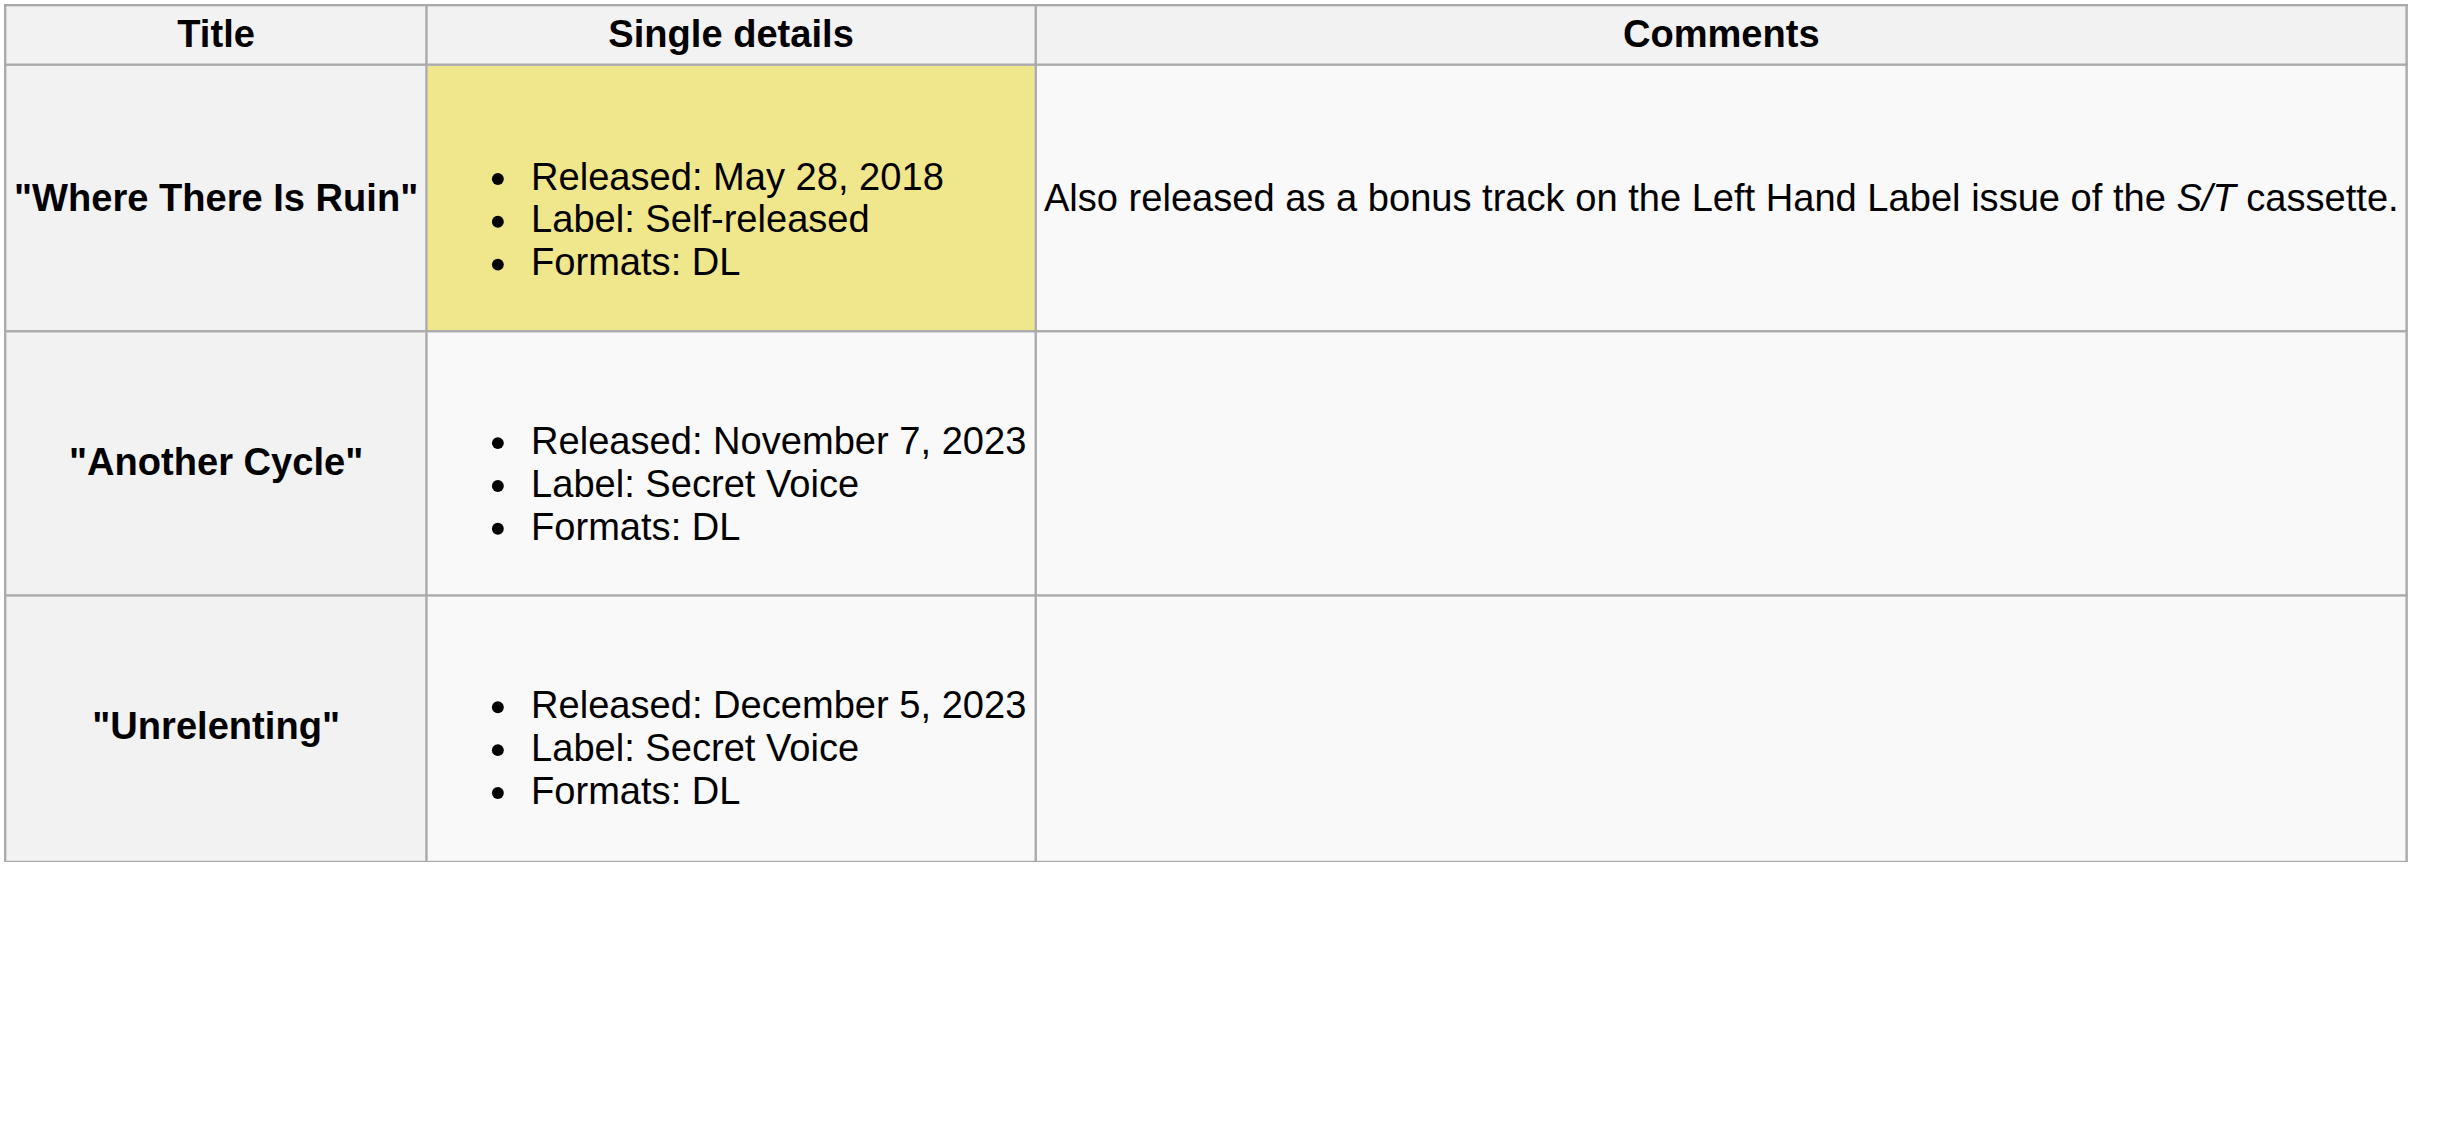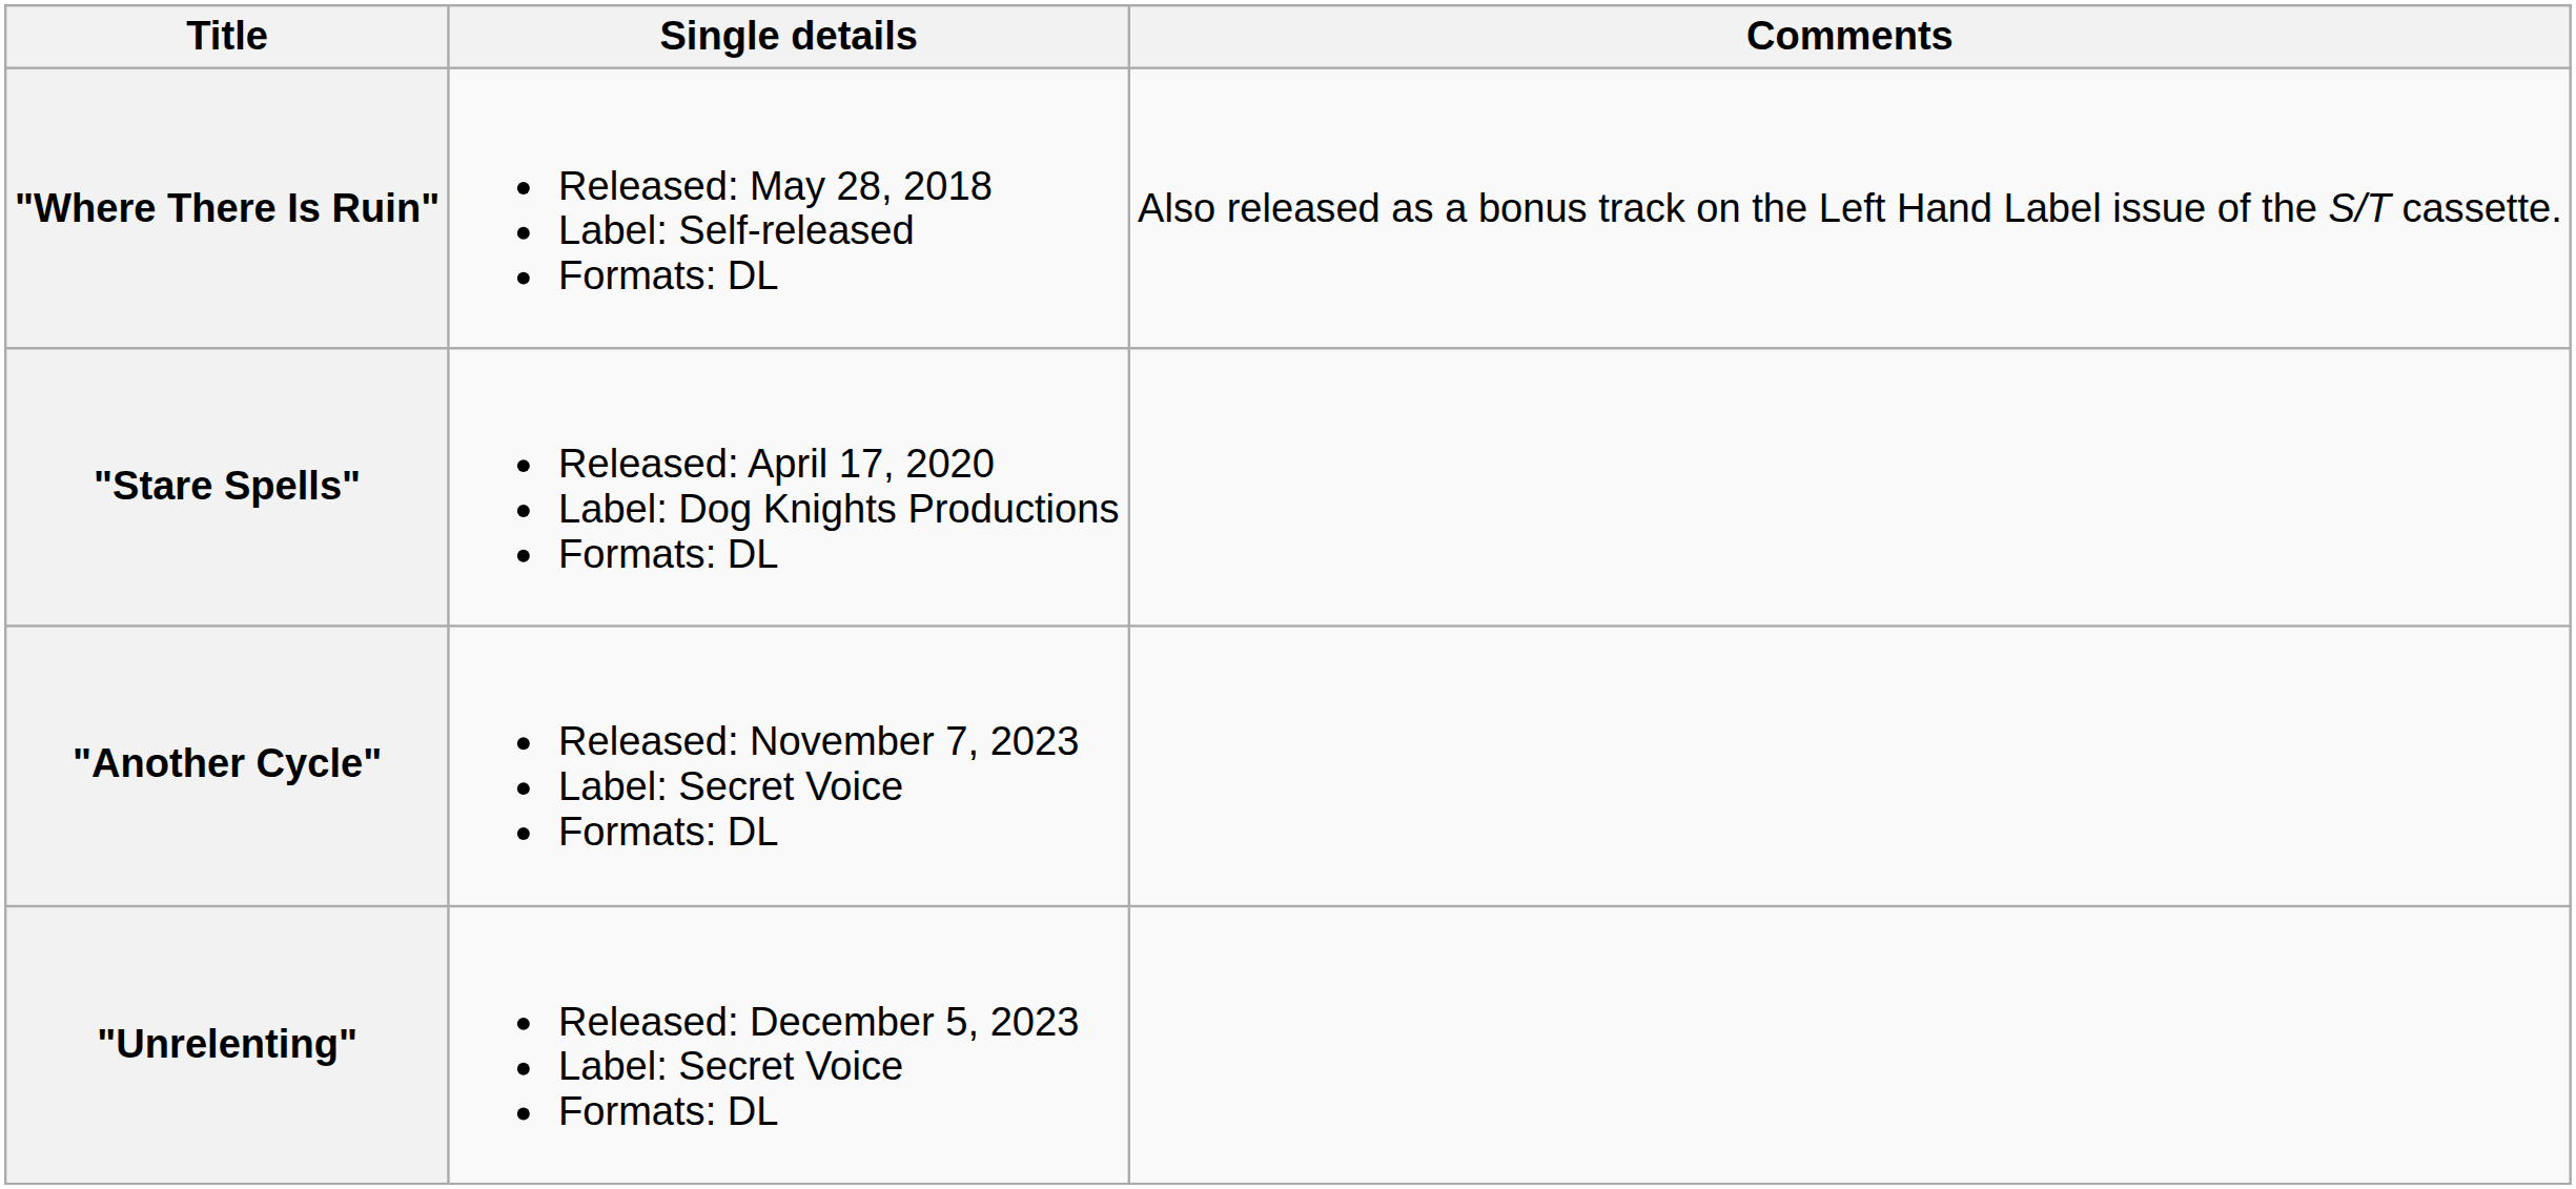"Where There Is Ruin" | Single details: khaki background -> no background
+ row: "Stare Spells" | Released: April 17, 2020 Label: Dog Knights Productions Formats: DL
